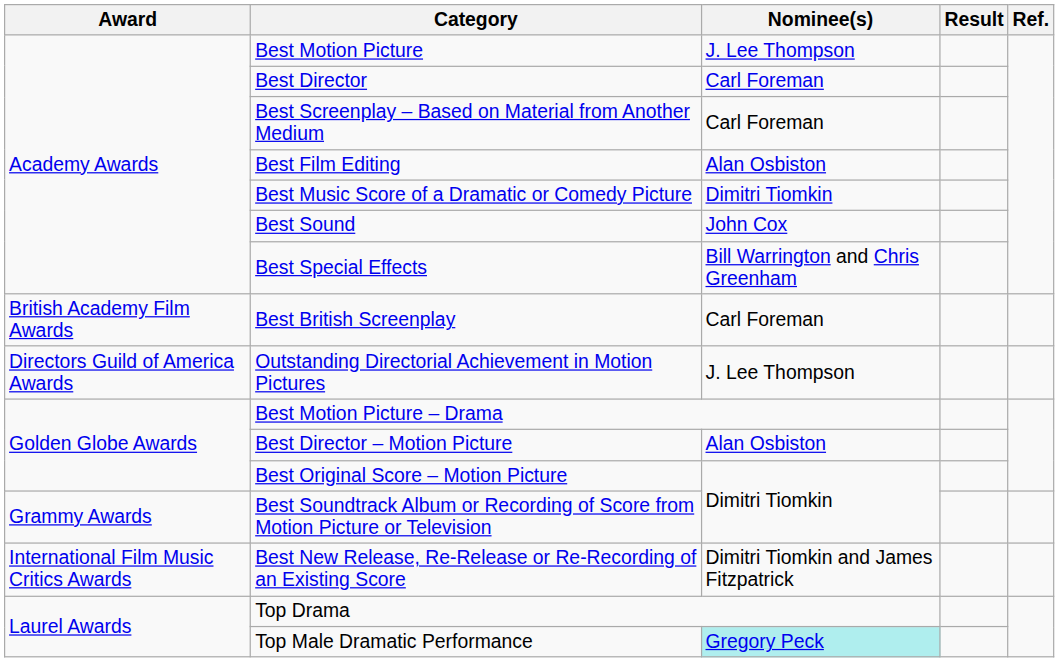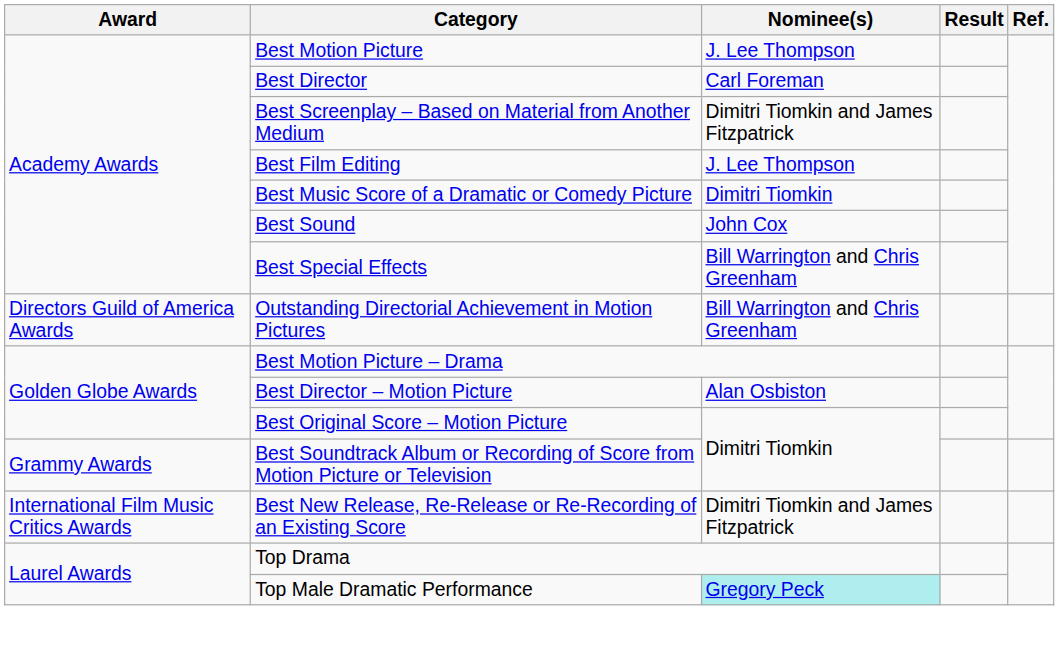Best Screenplay – Based on Material from Another Medium | Nominee(s): Carl Foreman -> Dimitri Tiomkin and James Fitzpatrick
Best Film Editing | Nominee(s): Alan Osbiston -> J. Lee Thompson
- row: British Academy Film Awards | Best British Screenplay | Carl Foreman
Outstanding Directorial Achievement in Motion Pictures | Nominee(s): J. Lee Thompson -> Bill Warrington and Chris Greenham
